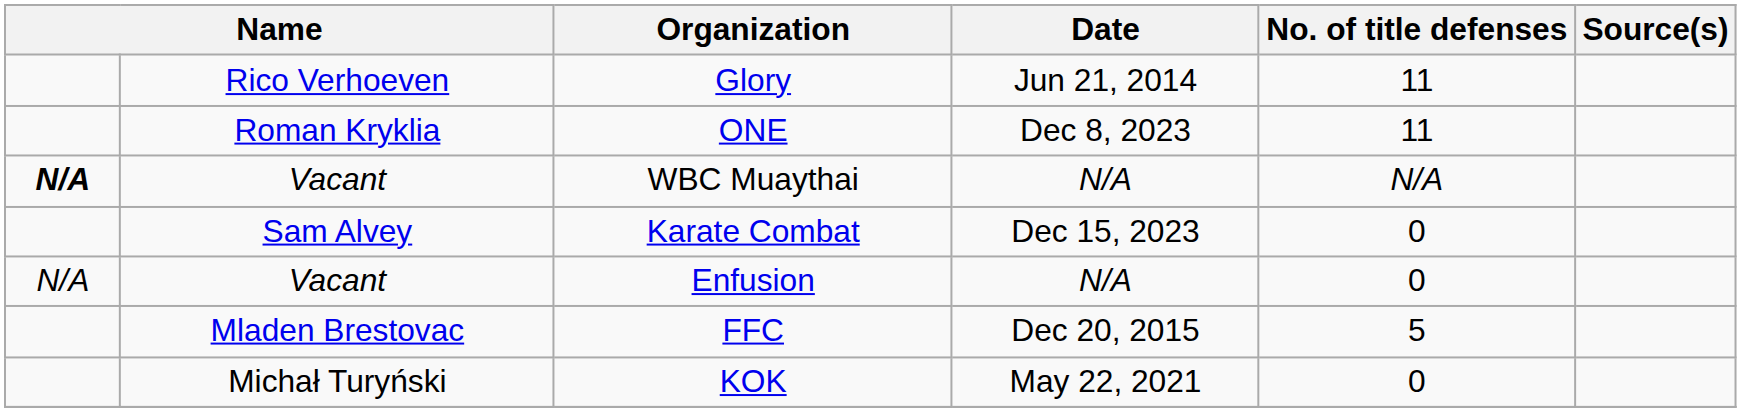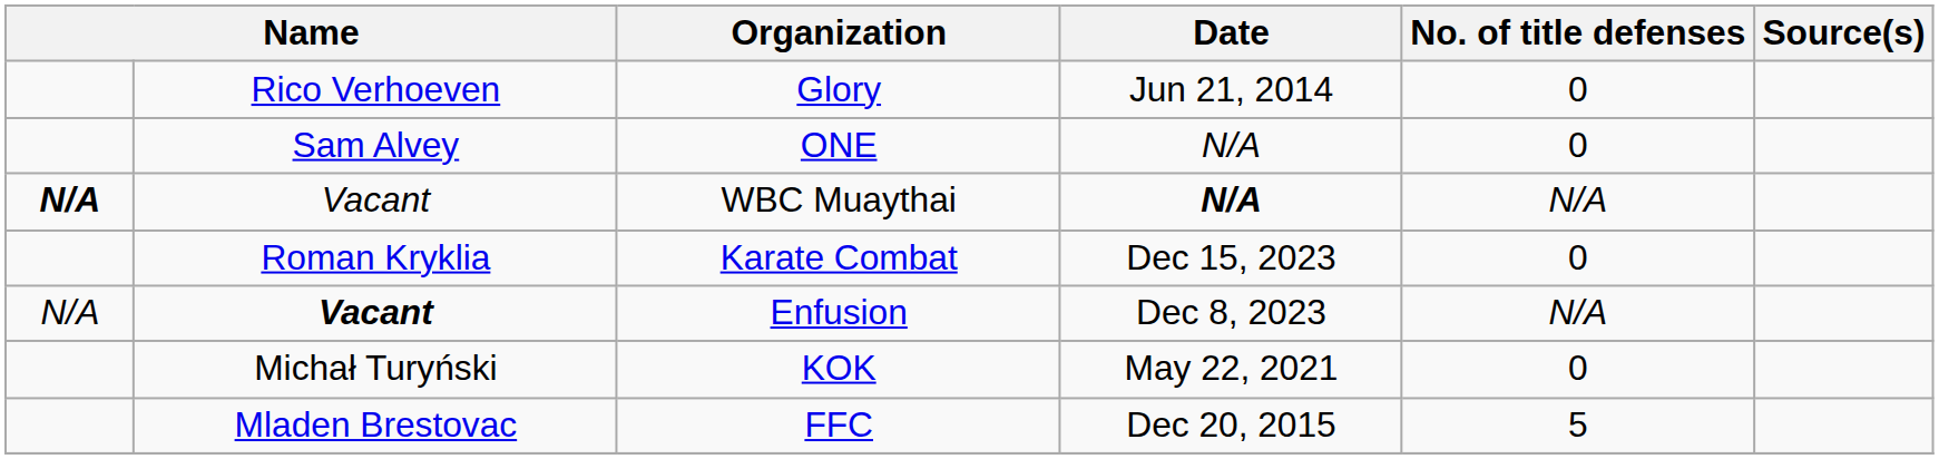Glory | No. of title defenses: 11 -> 0
ONE | column 2: Roman Kryklia -> Sam Alvey
ONE | Date: Dec 8, 2023 -> N/A
ONE | No. of title defenses: 11 -> 0
WBC Muaythai | Date: normal -> bold
Karate Combat | column 2: Sam Alvey -> Roman Kryklia
Enfusion | column 2: normal -> bold
Enfusion | Date: N/A -> Dec 8, 2023
Enfusion | No. of title defenses: 0 -> N/A
rows swapped: FFC <-> KOK
